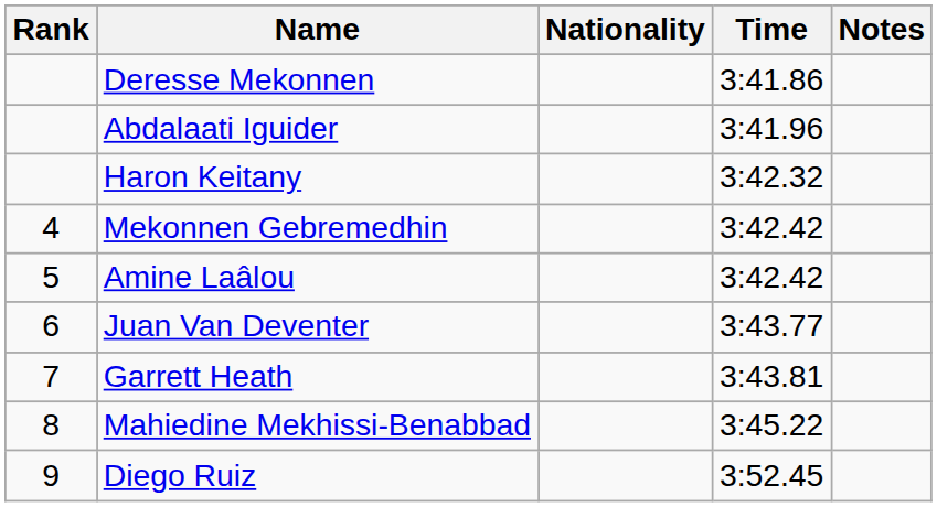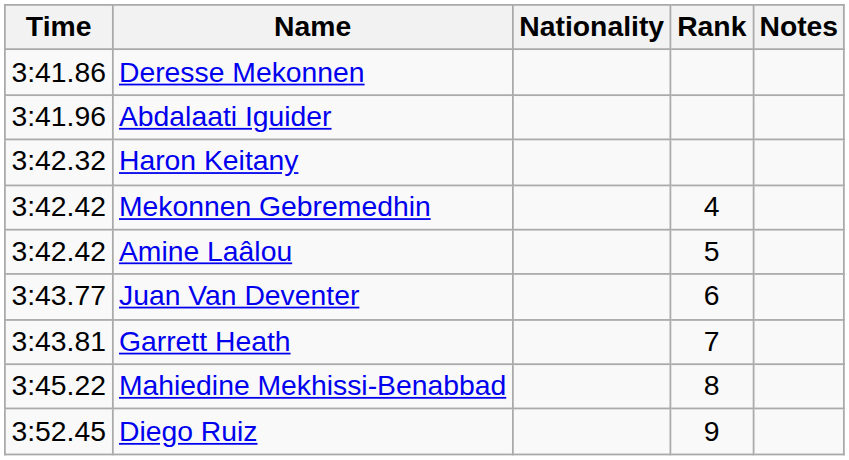columns swapped: Rank <-> Time
